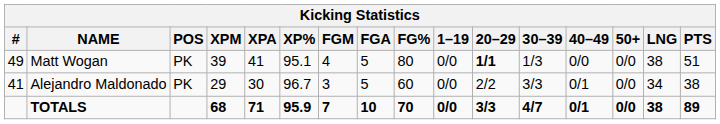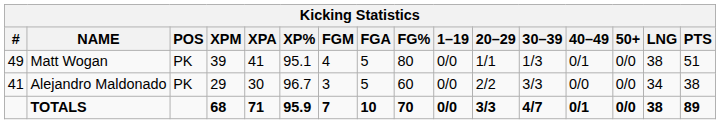Matt Wogan | 20–29: bold -> normal
Matt Wogan | 40–49: 0/0 -> 0/1
Alejandro Maldonado | 40–49: 0/1 -> 0/0
